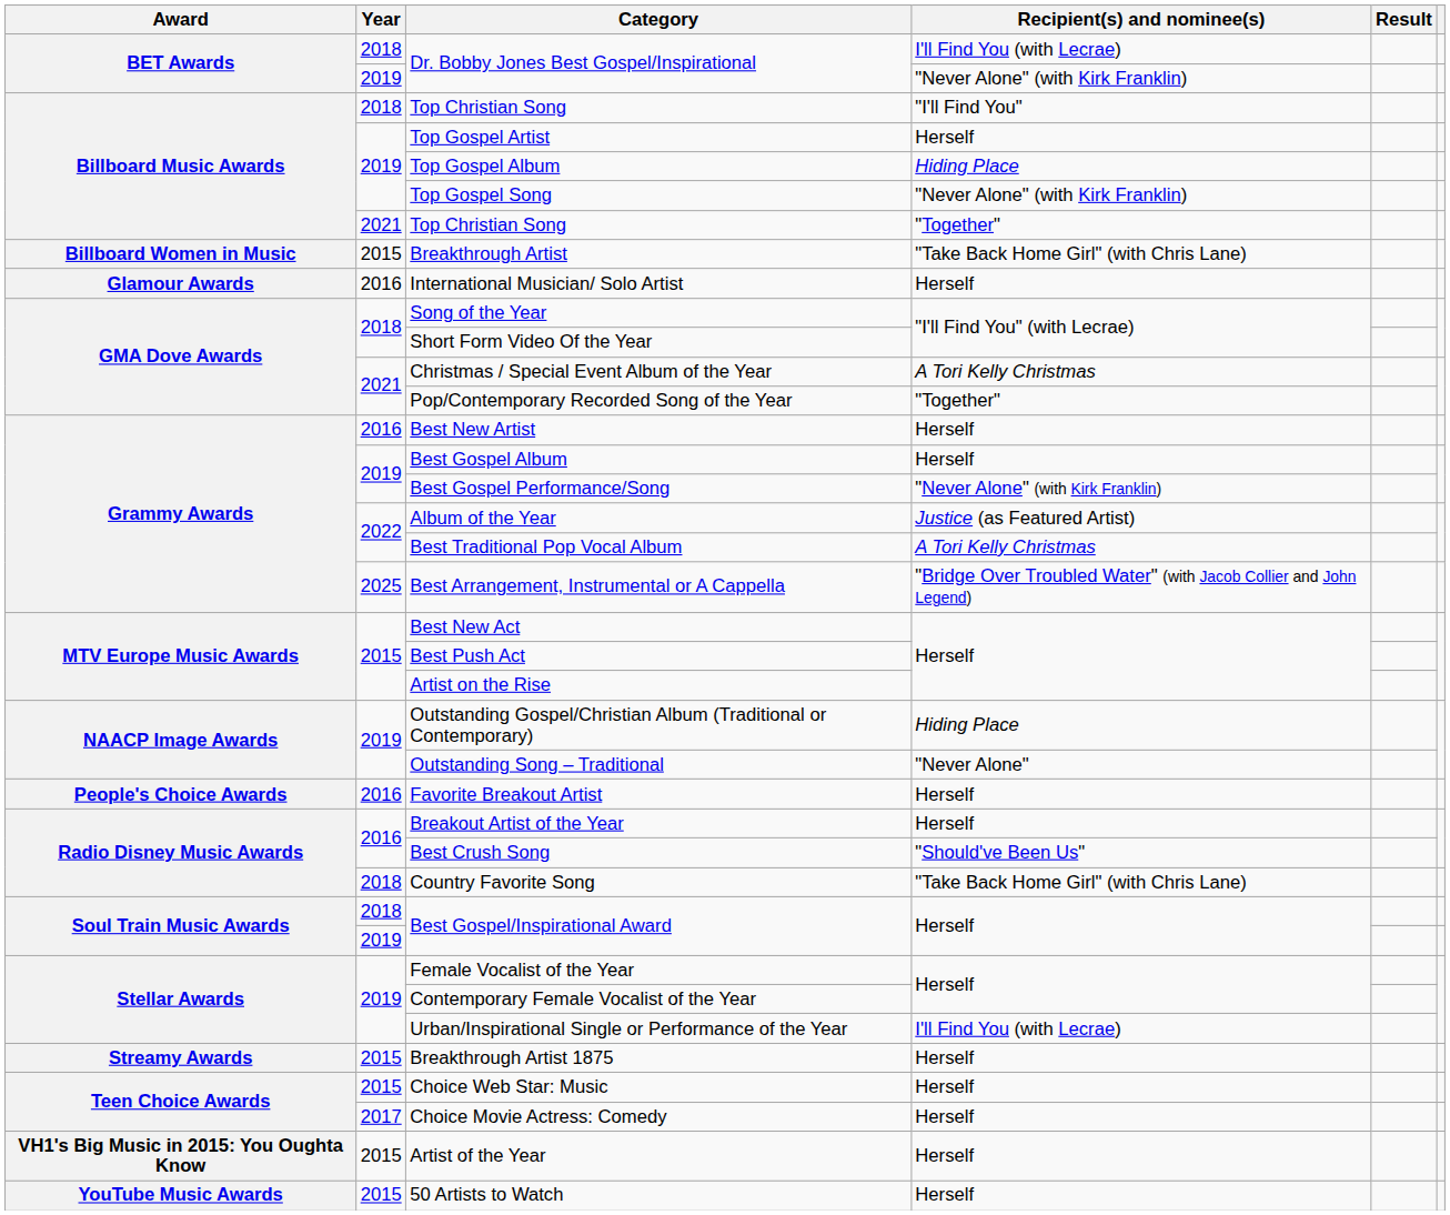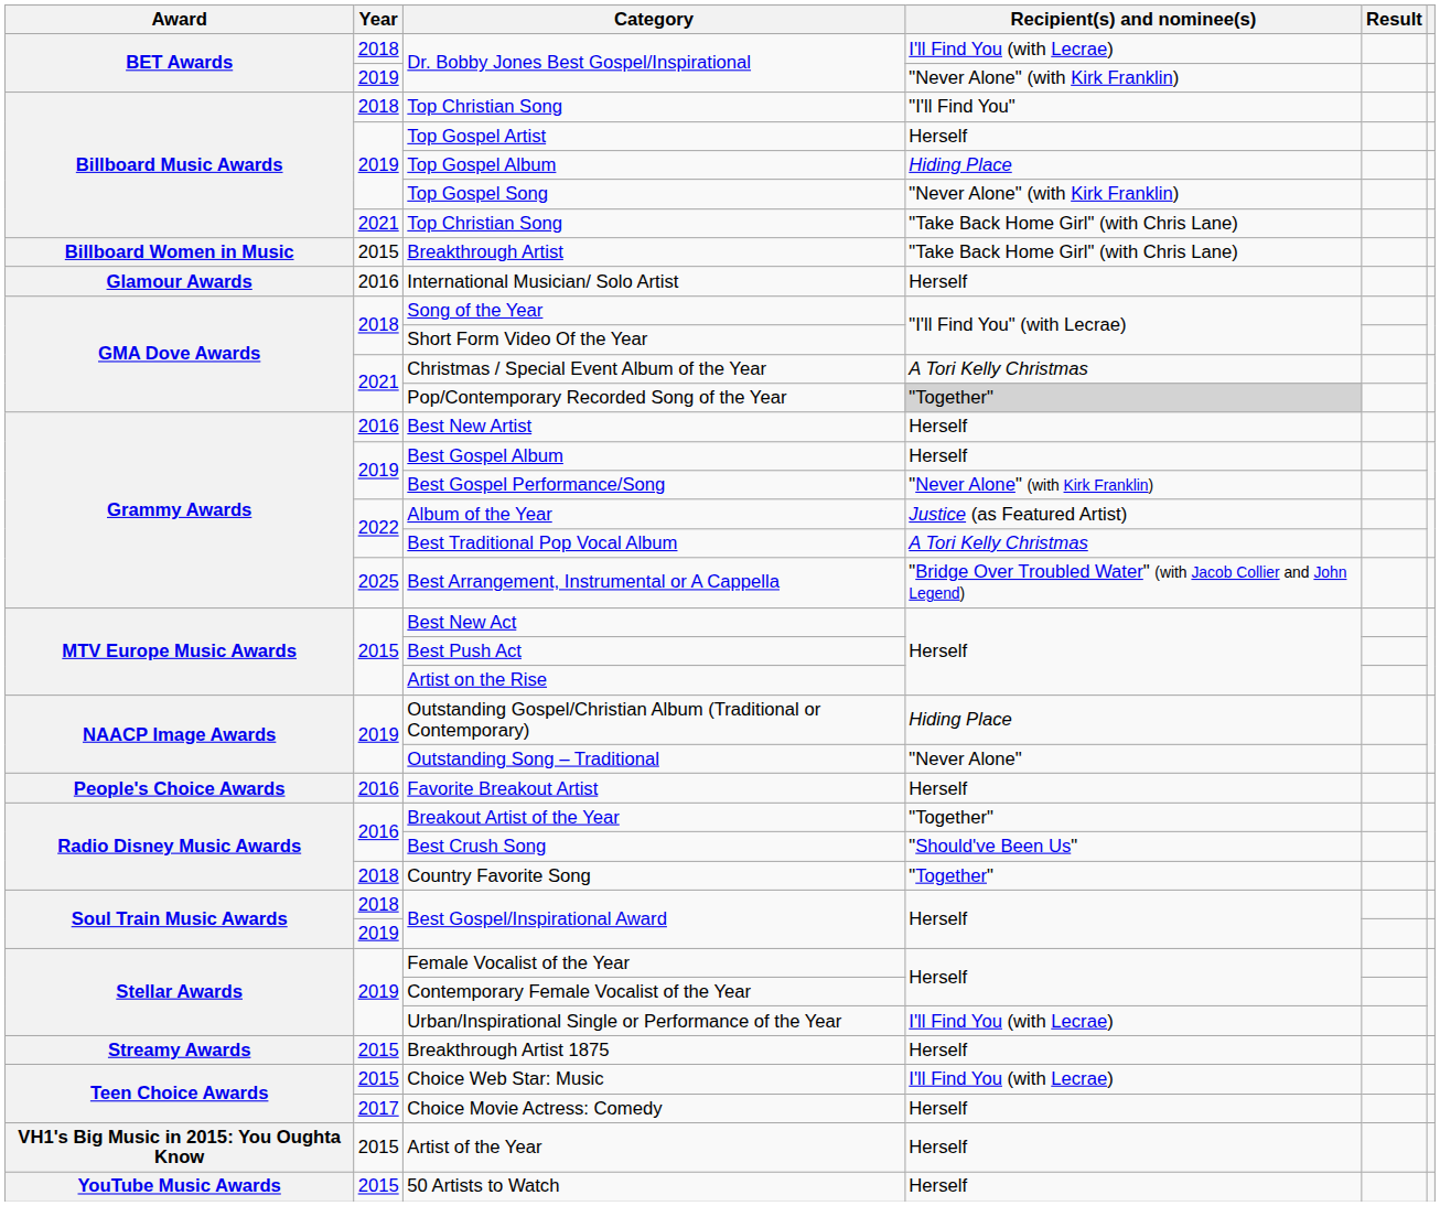2021 / Top Christian Song | Recipient(s) and nominee(s): "Together" -> "Take Back Home Girl" (with Chris Lane)
Pop/Contemporary Recorded Song of the Year | Recipient(s) and nominee(s): no background -> lightgrey background
Breakout Artist of the Year | Recipient(s) and nominee(s): Herself -> "Together"
Country Favorite Song | Recipient(s) and nominee(s): "Take Back Home Girl" (with Chris Lane) -> "Together"
Choice Web Star: Music | Recipient(s) and nominee(s): Herself -> I'll Find You (with Lecrae)
